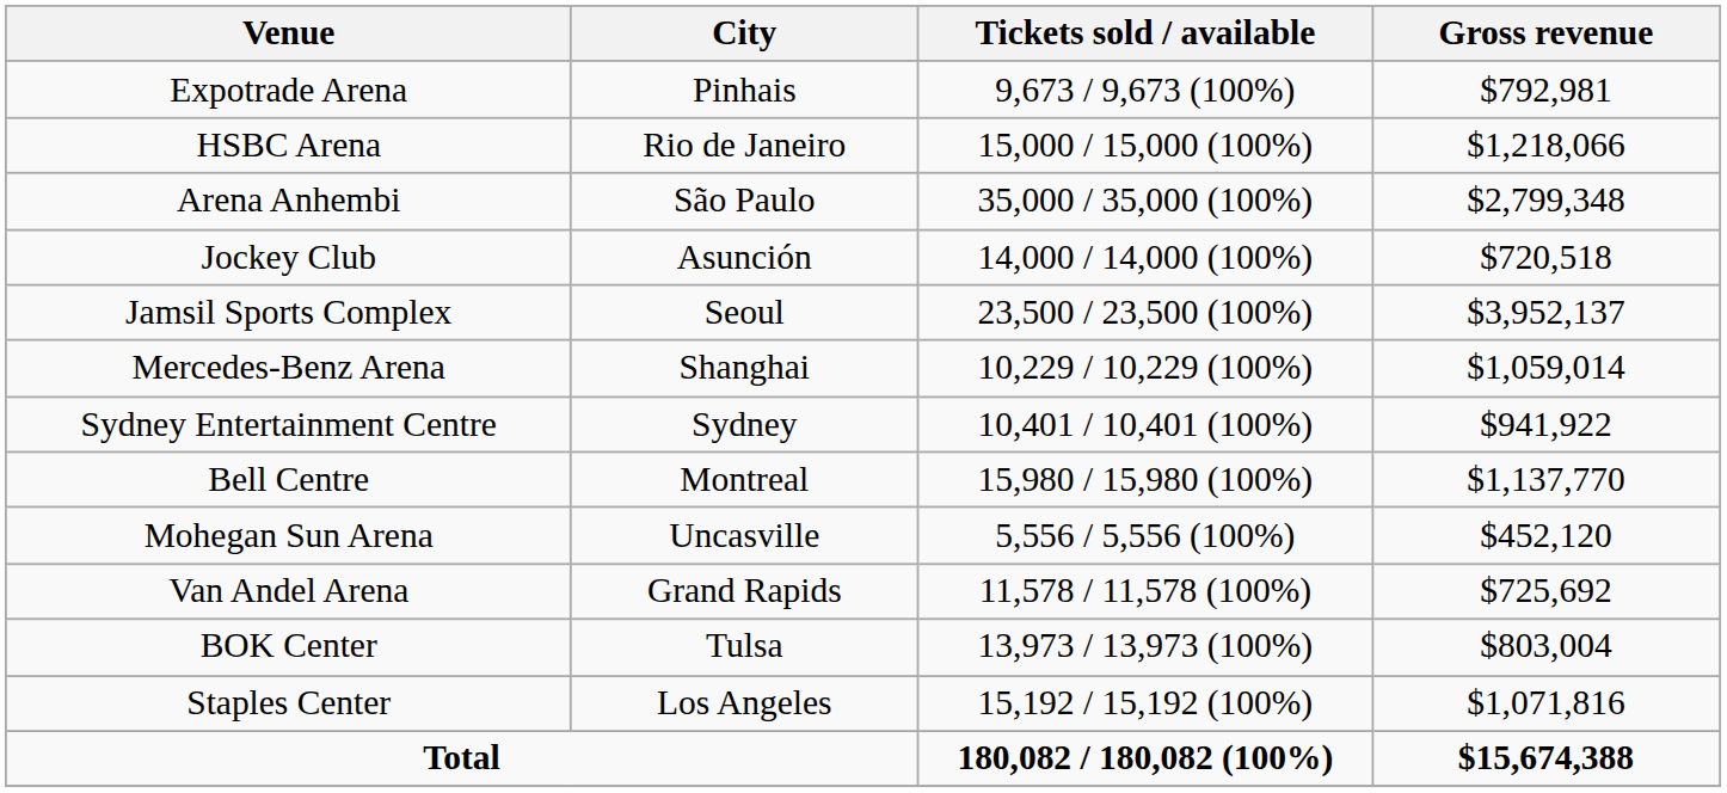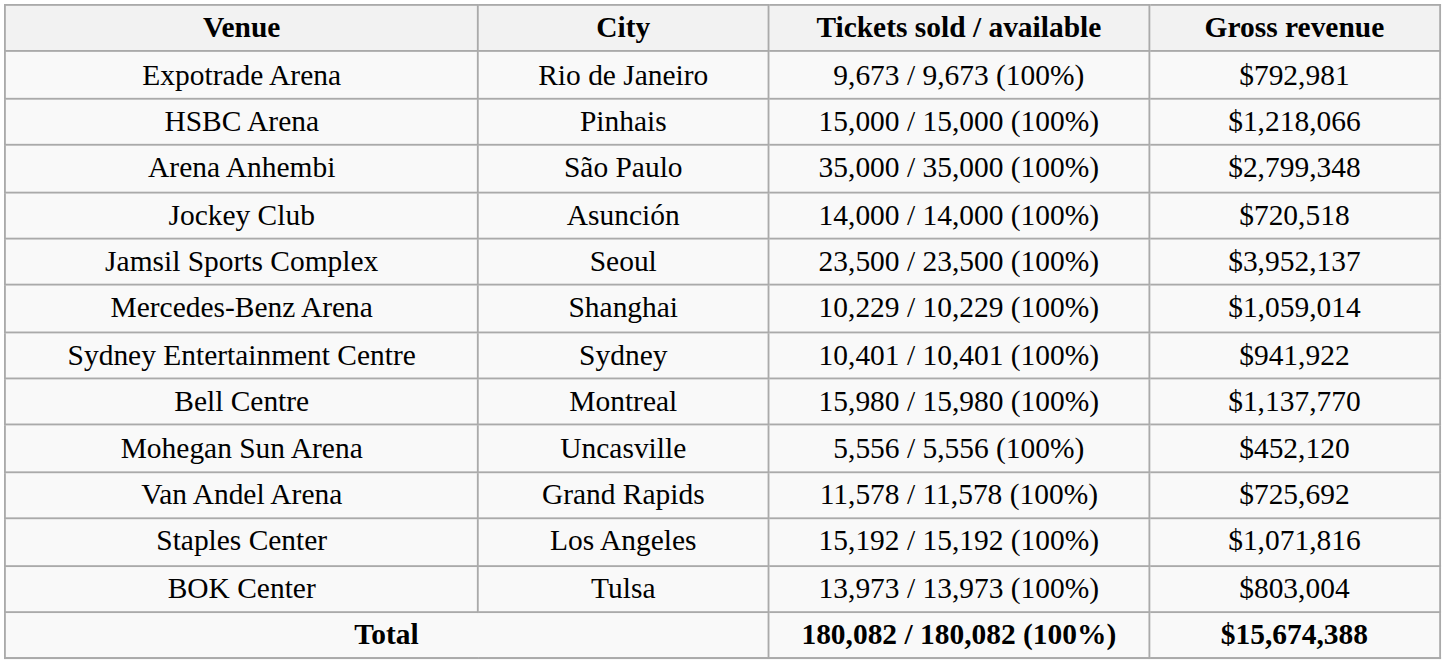Expotrade Arena | City: Pinhais -> Rio de Janeiro
HSBC Arena | City: Rio de Janeiro -> Pinhais
rows swapped: Staples Center <-> BOK Center
